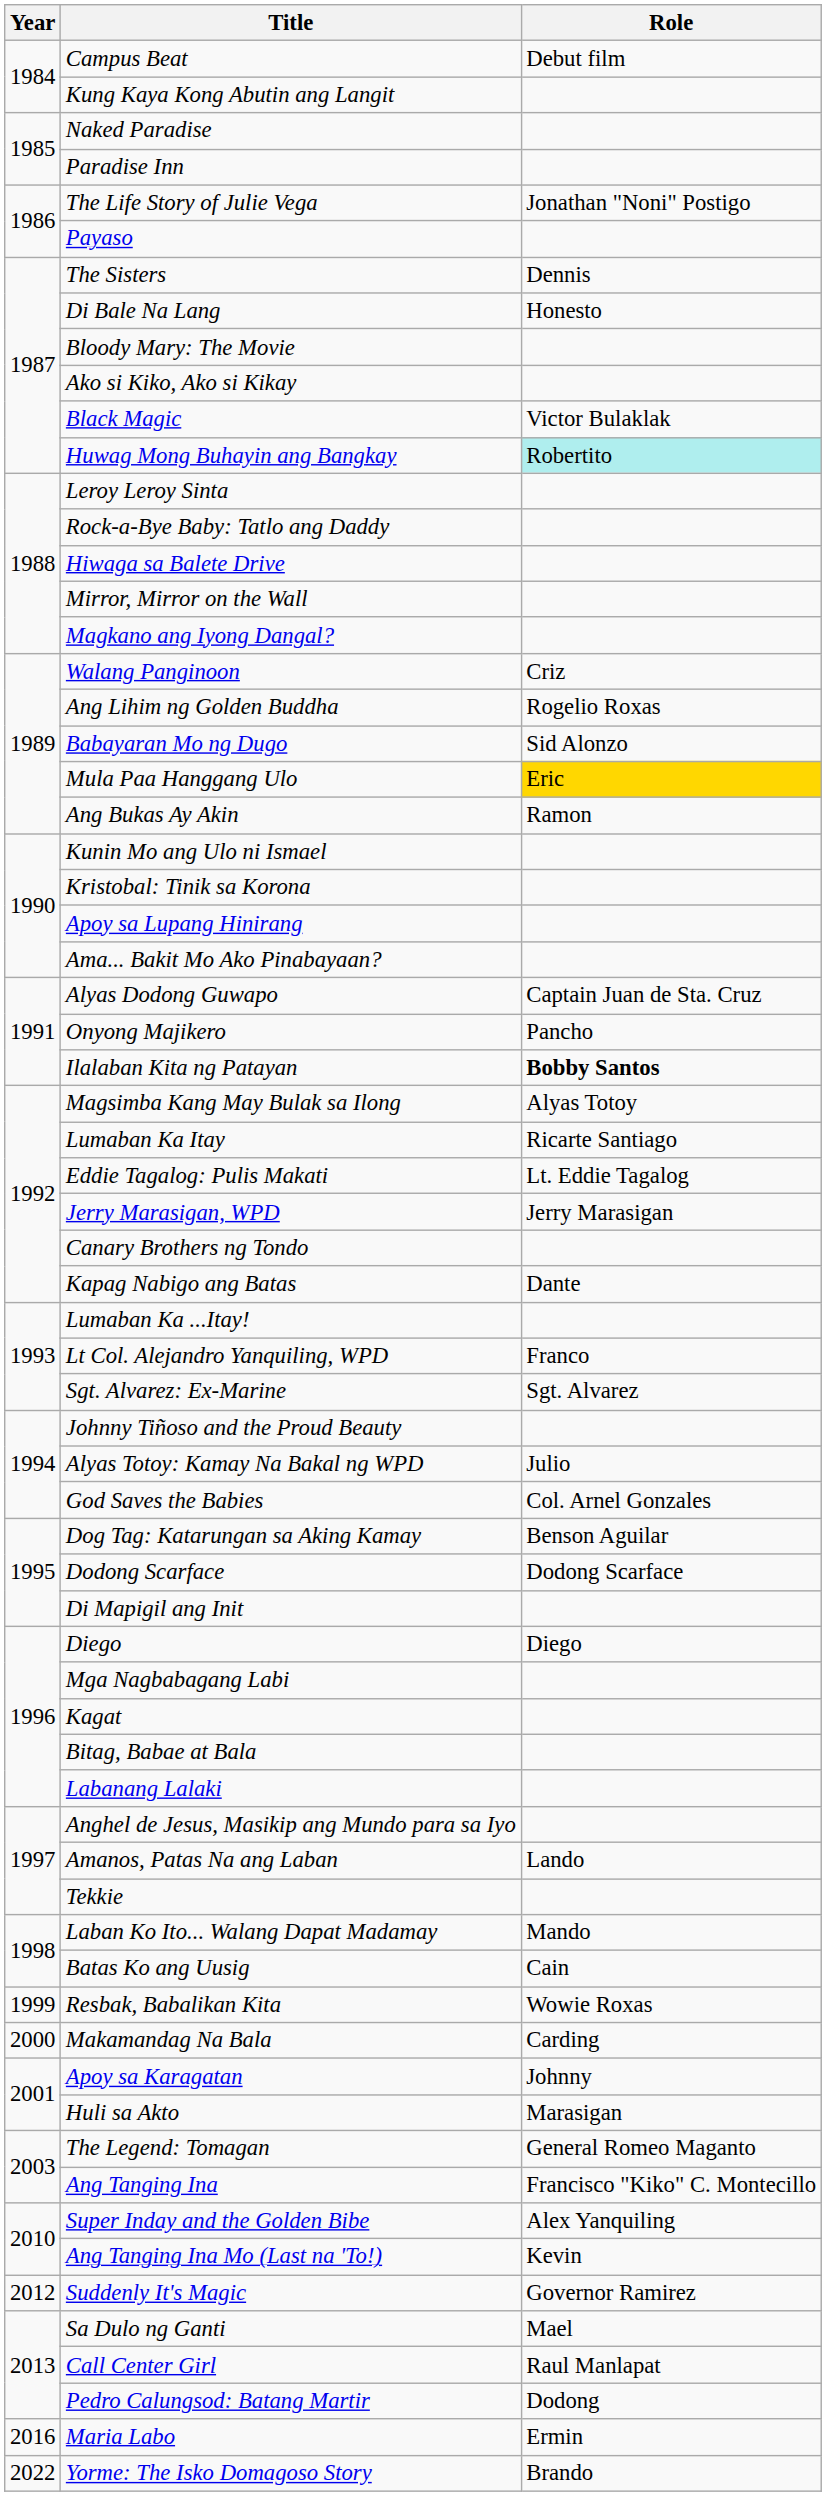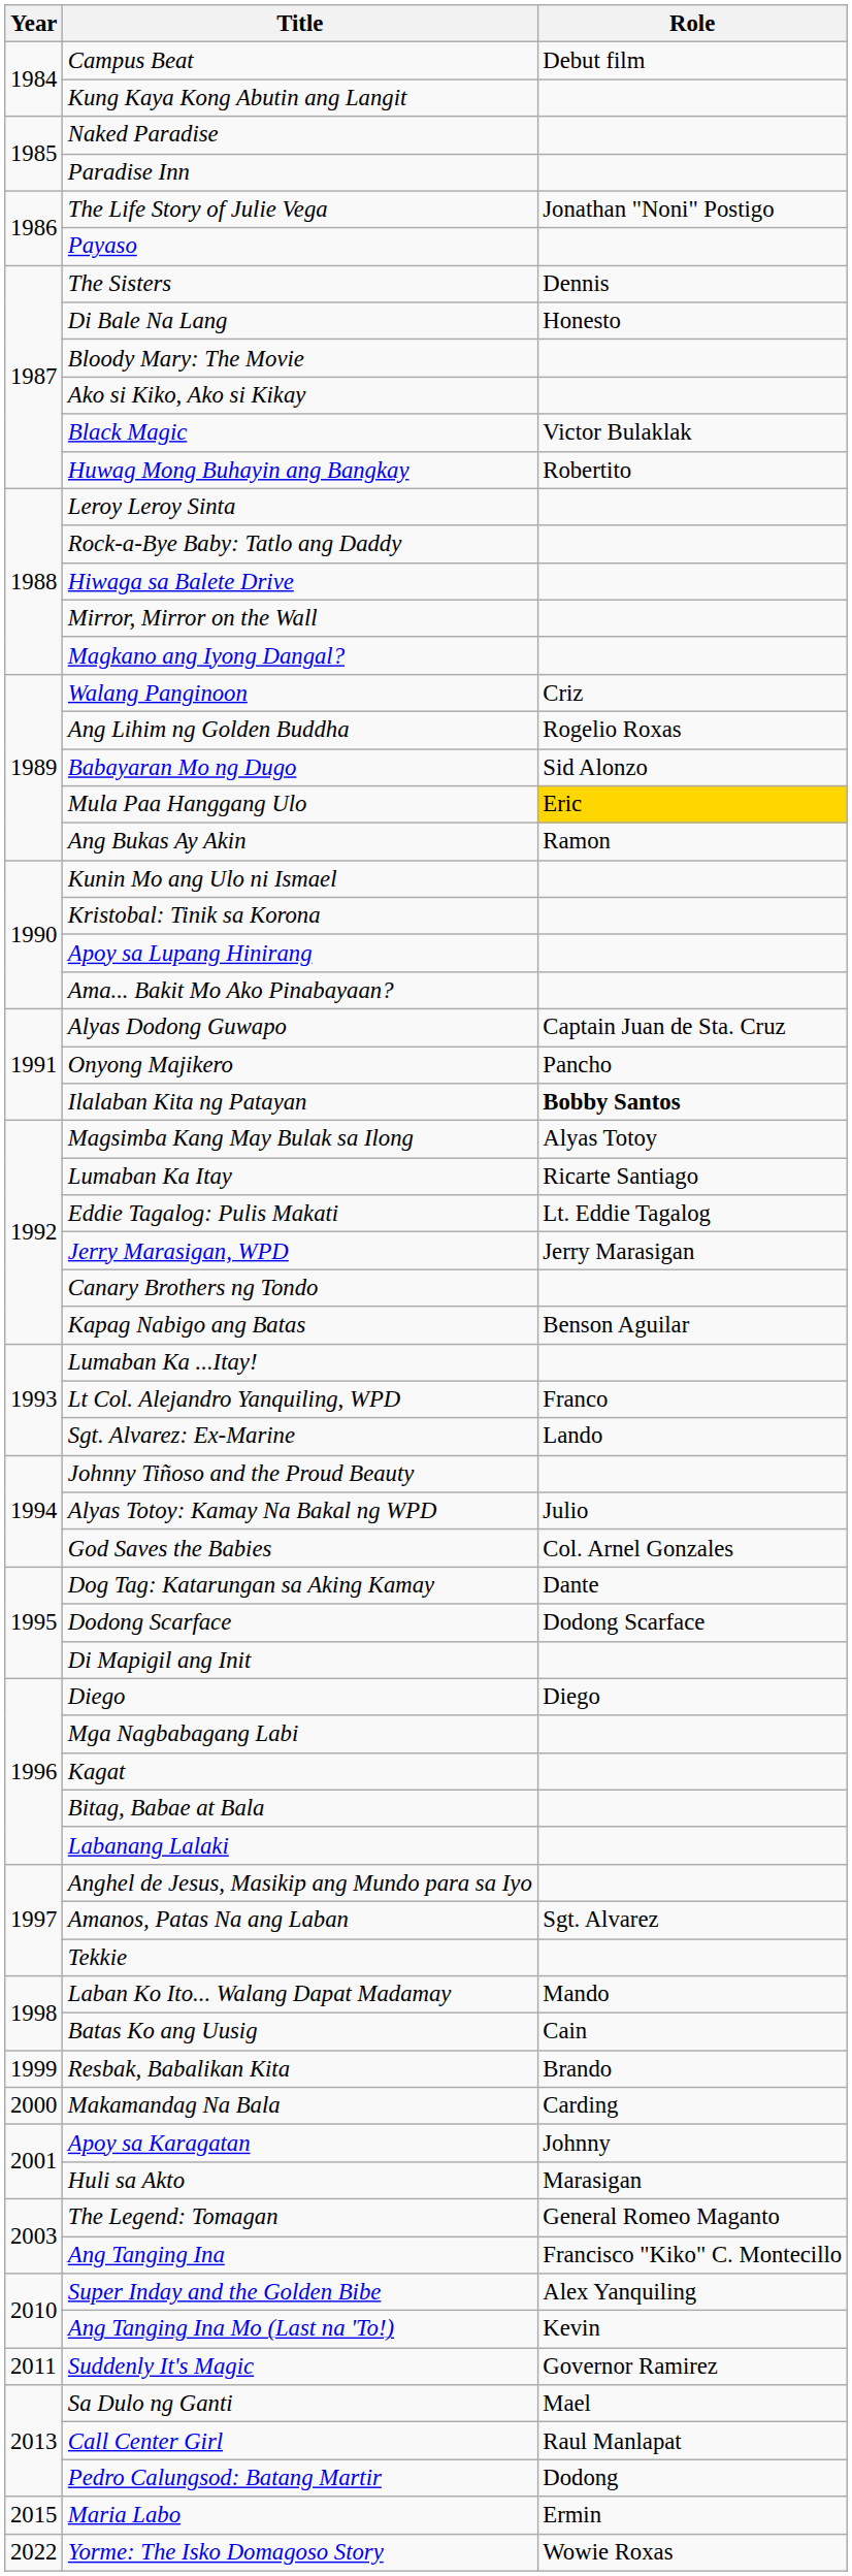Huwag Mong Buhayin ang Bangkay | Role: paleturquoise background -> no background
Kapag Nabigo ang Batas | Role: Dante -> Benson Aguilar
Sgt. Alvarez: Ex-Marine | Role: Sgt. Alvarez -> Lando
Dog Tag: Katarungan sa Aking Kamay | Role: Benson Aguilar -> Dante
Amanos, Patas Na ang Laban | Role: Lando -> Sgt. Alvarez
Resbak, Babalikan Kita | Role: Wowie Roxas -> Brando
Suddenly It's Magic | Year: 2012 -> 2011
Maria Labo | Year: 2016 -> 2015
Yorme: The Isko Domagoso Story | Role: Brando -> Wowie Roxas
